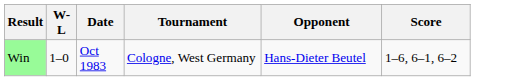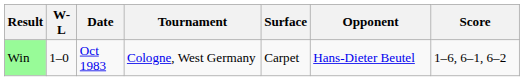+ column: Surface | Carpet
